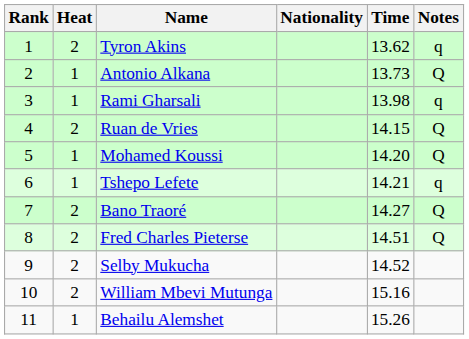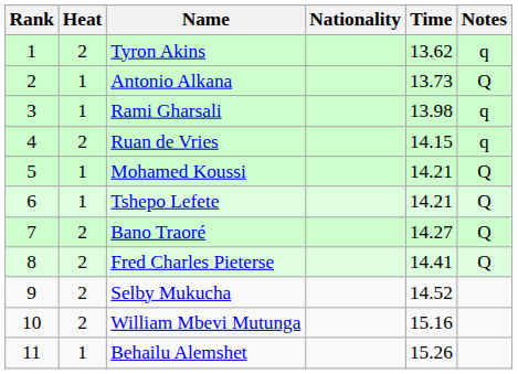Ruan de Vries | Notes: Q -> q
Mohamed Koussi | Time: 14.20 -> 14.21
Tshepo Lefete | Notes: q -> Q
Fred Charles Pieterse | Time: 14.51 -> 14.41
